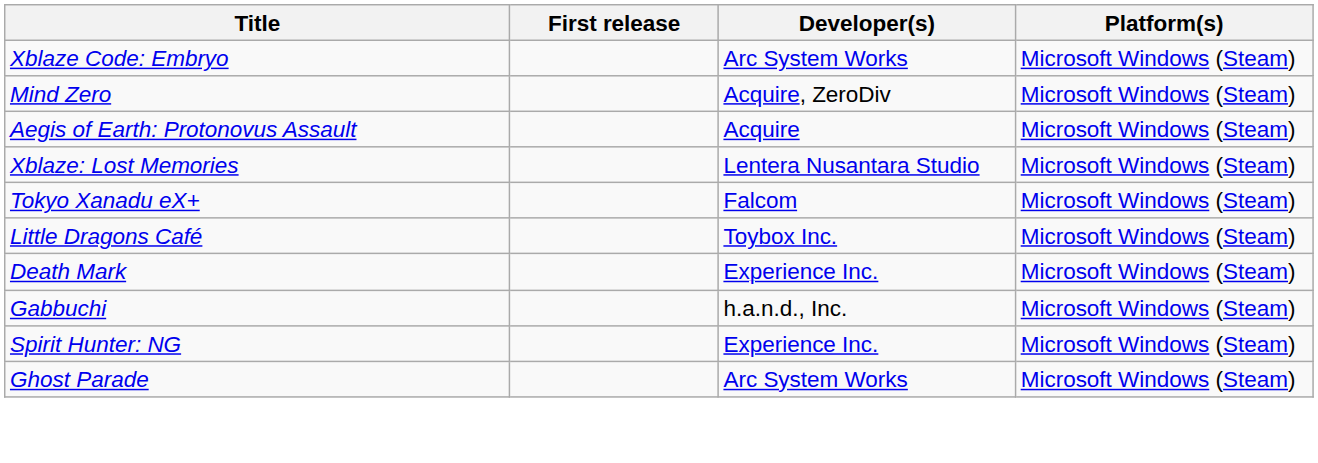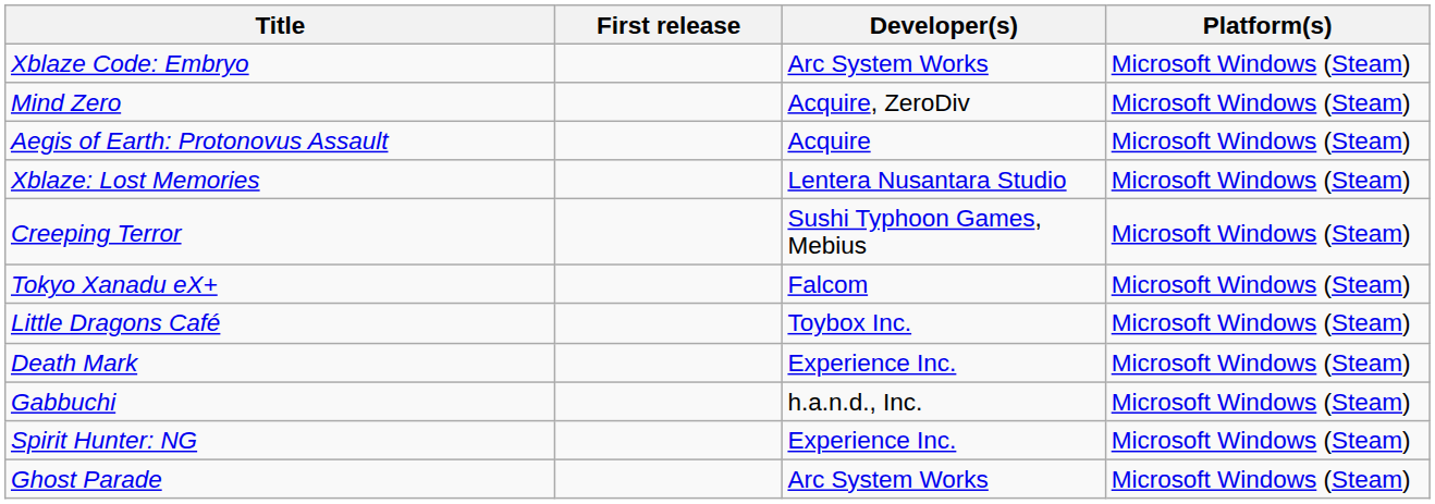+ row: Creeping Terror | Sushi Typhoon Games, Mebius | Microsoft Windows (Steam)
